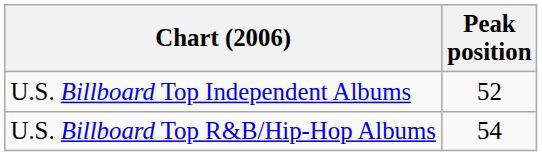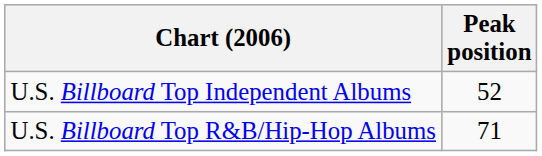U.S. Billboard Top R&B/Hip-Hop Albums | Peak position: 54 -> 71
